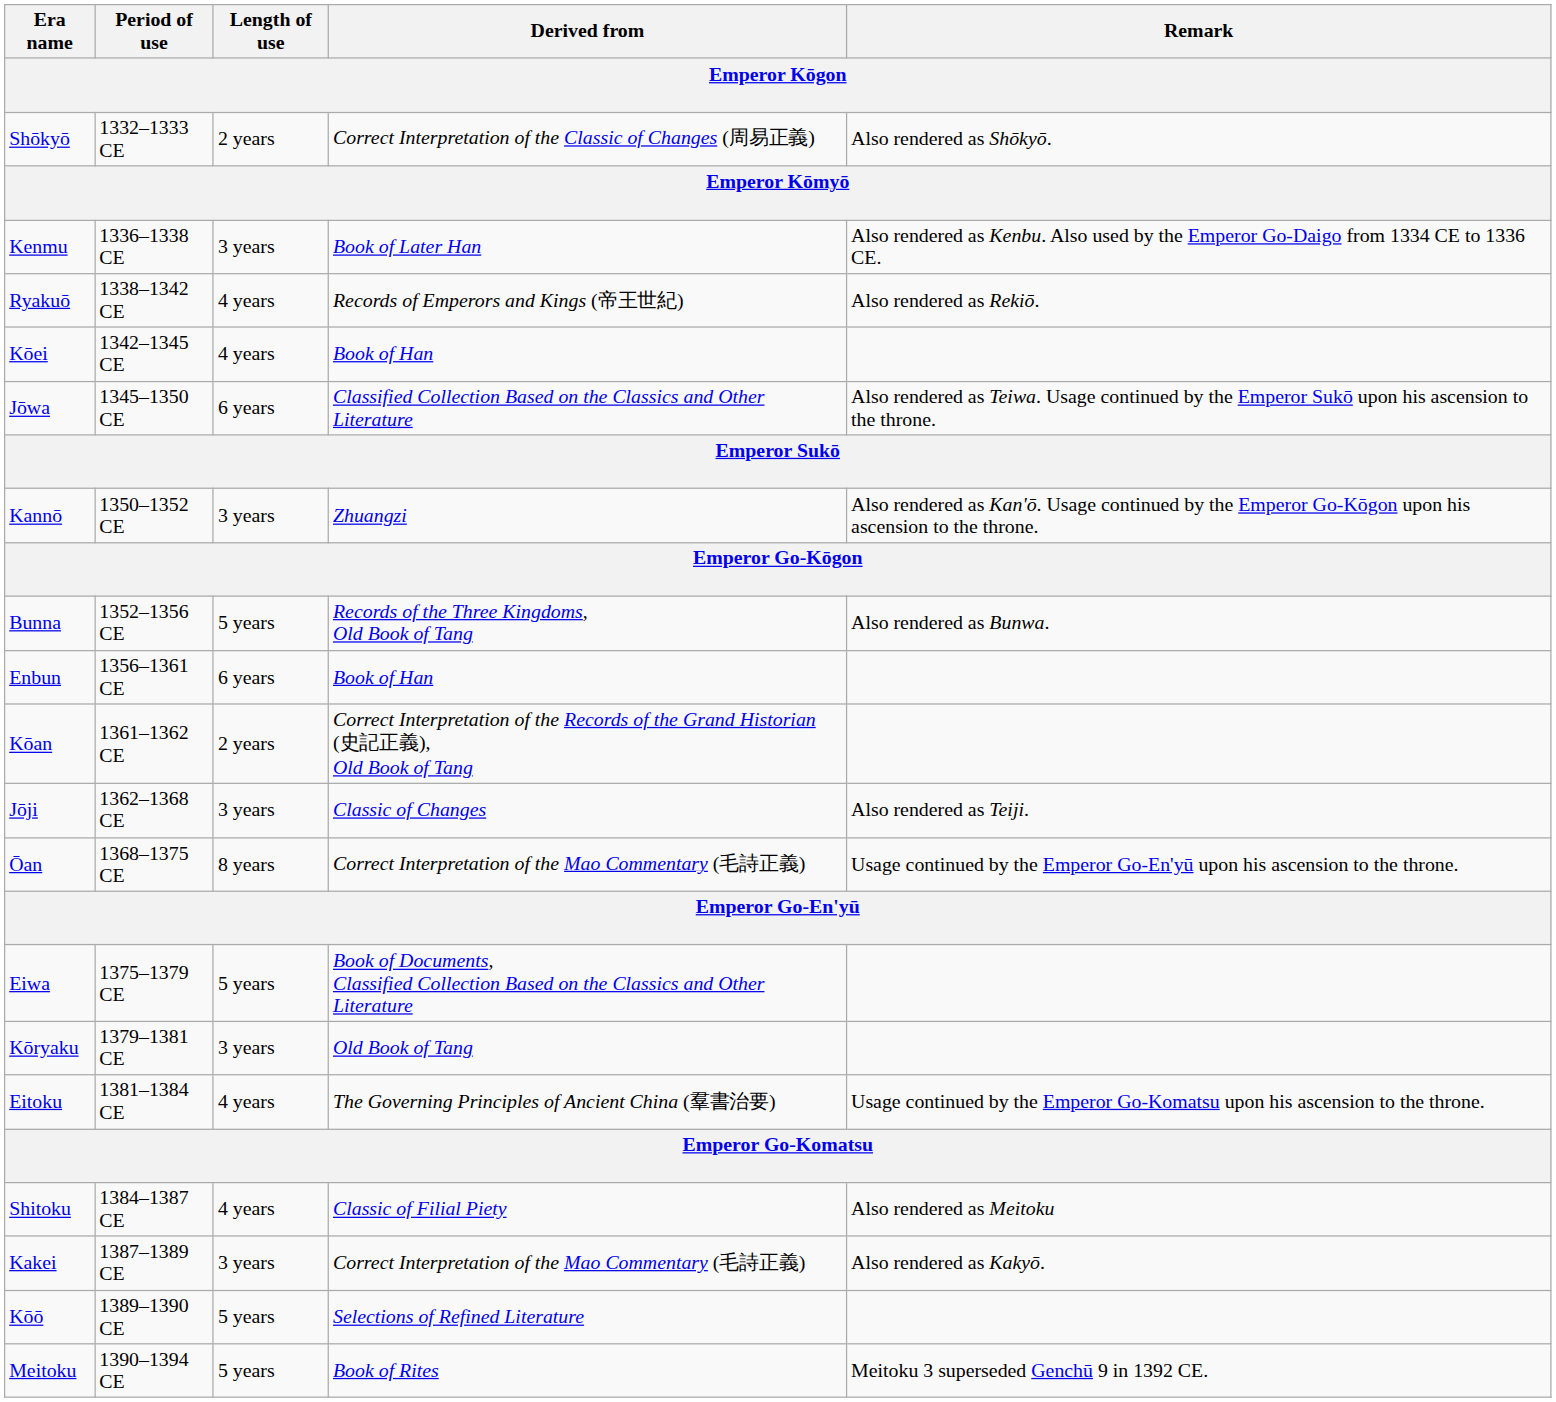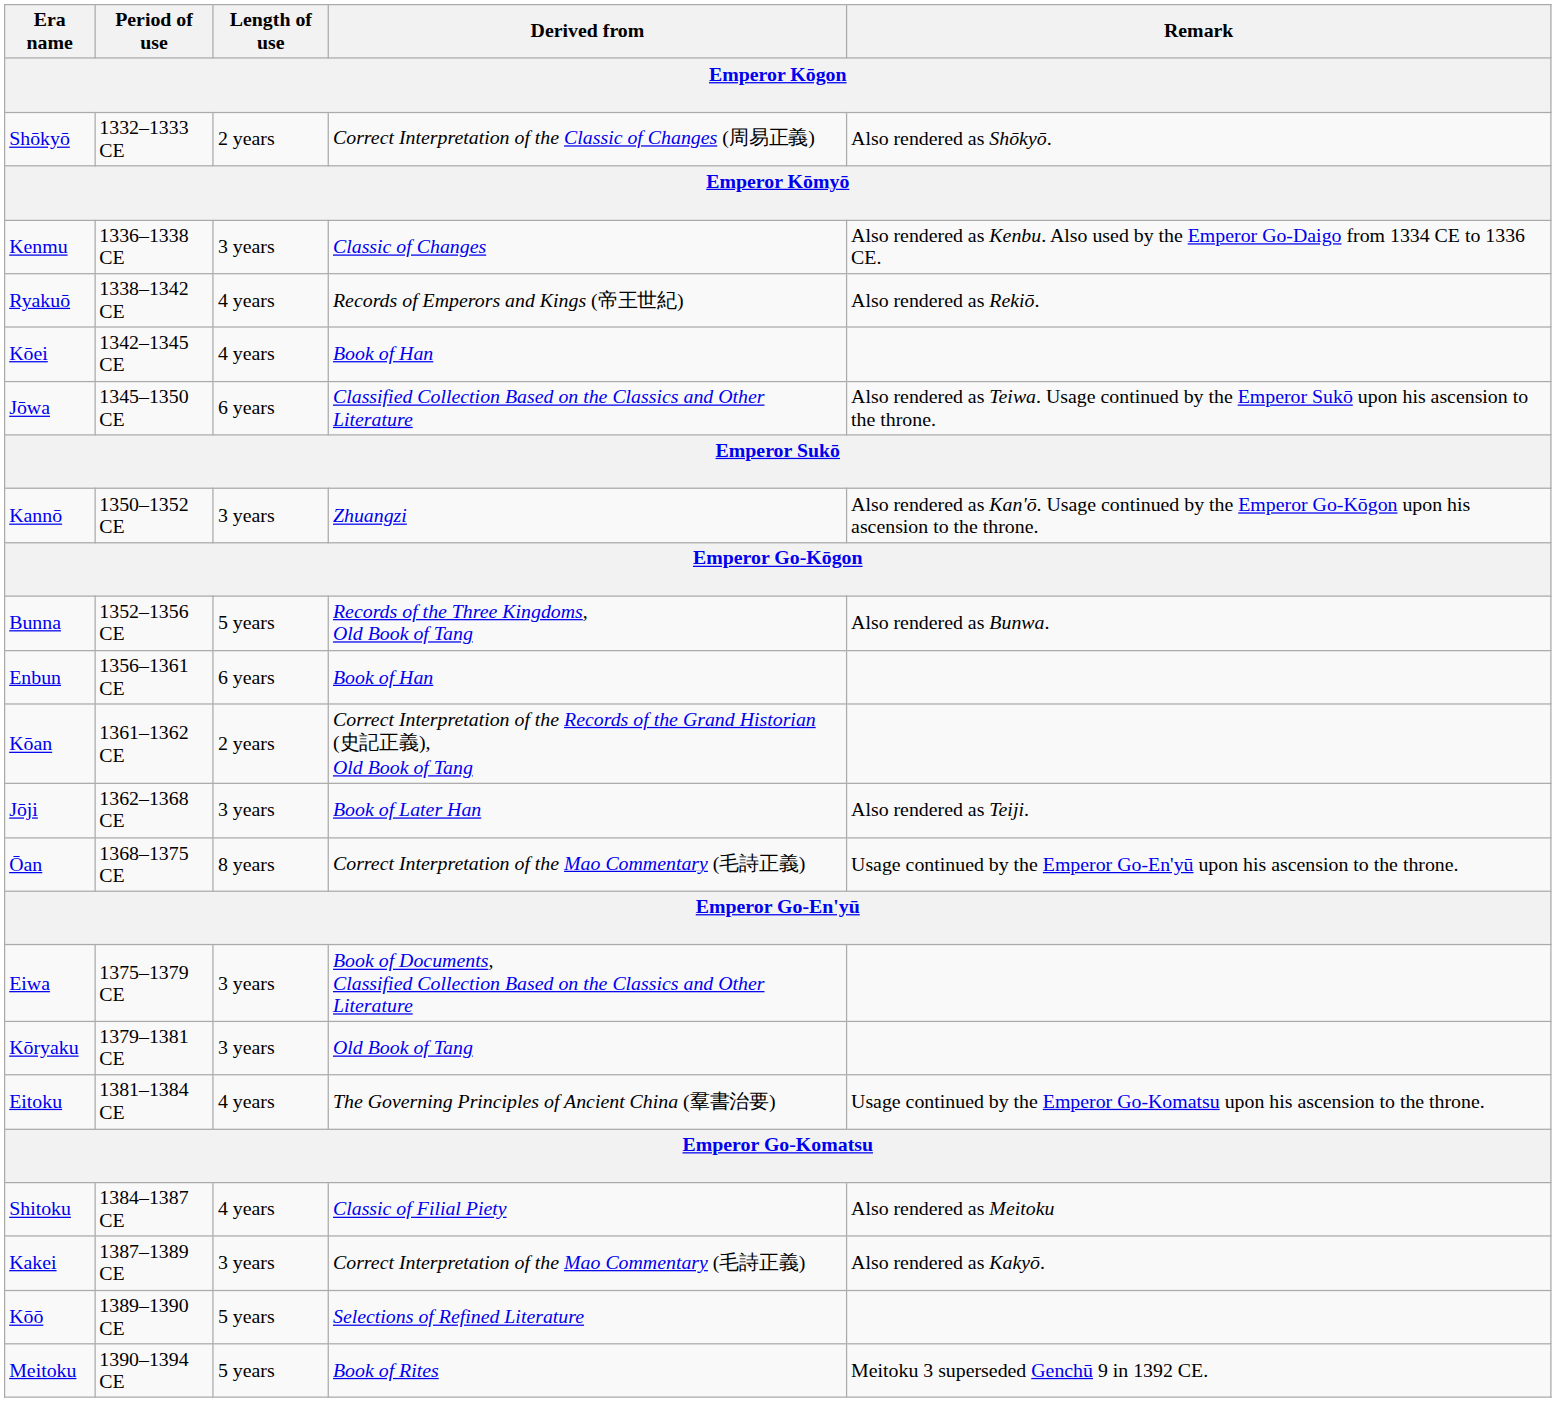Kenmu | Derived from: Book of Later Han -> Classic of Changes
Jōji | Derived from: Classic of Changes -> Book of Later Han
Eiwa | Length of use: 5 years -> 3 years
